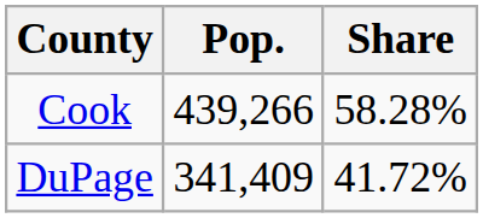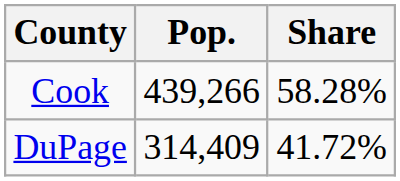DuPage | Pop.: 341,409 -> 314,409
